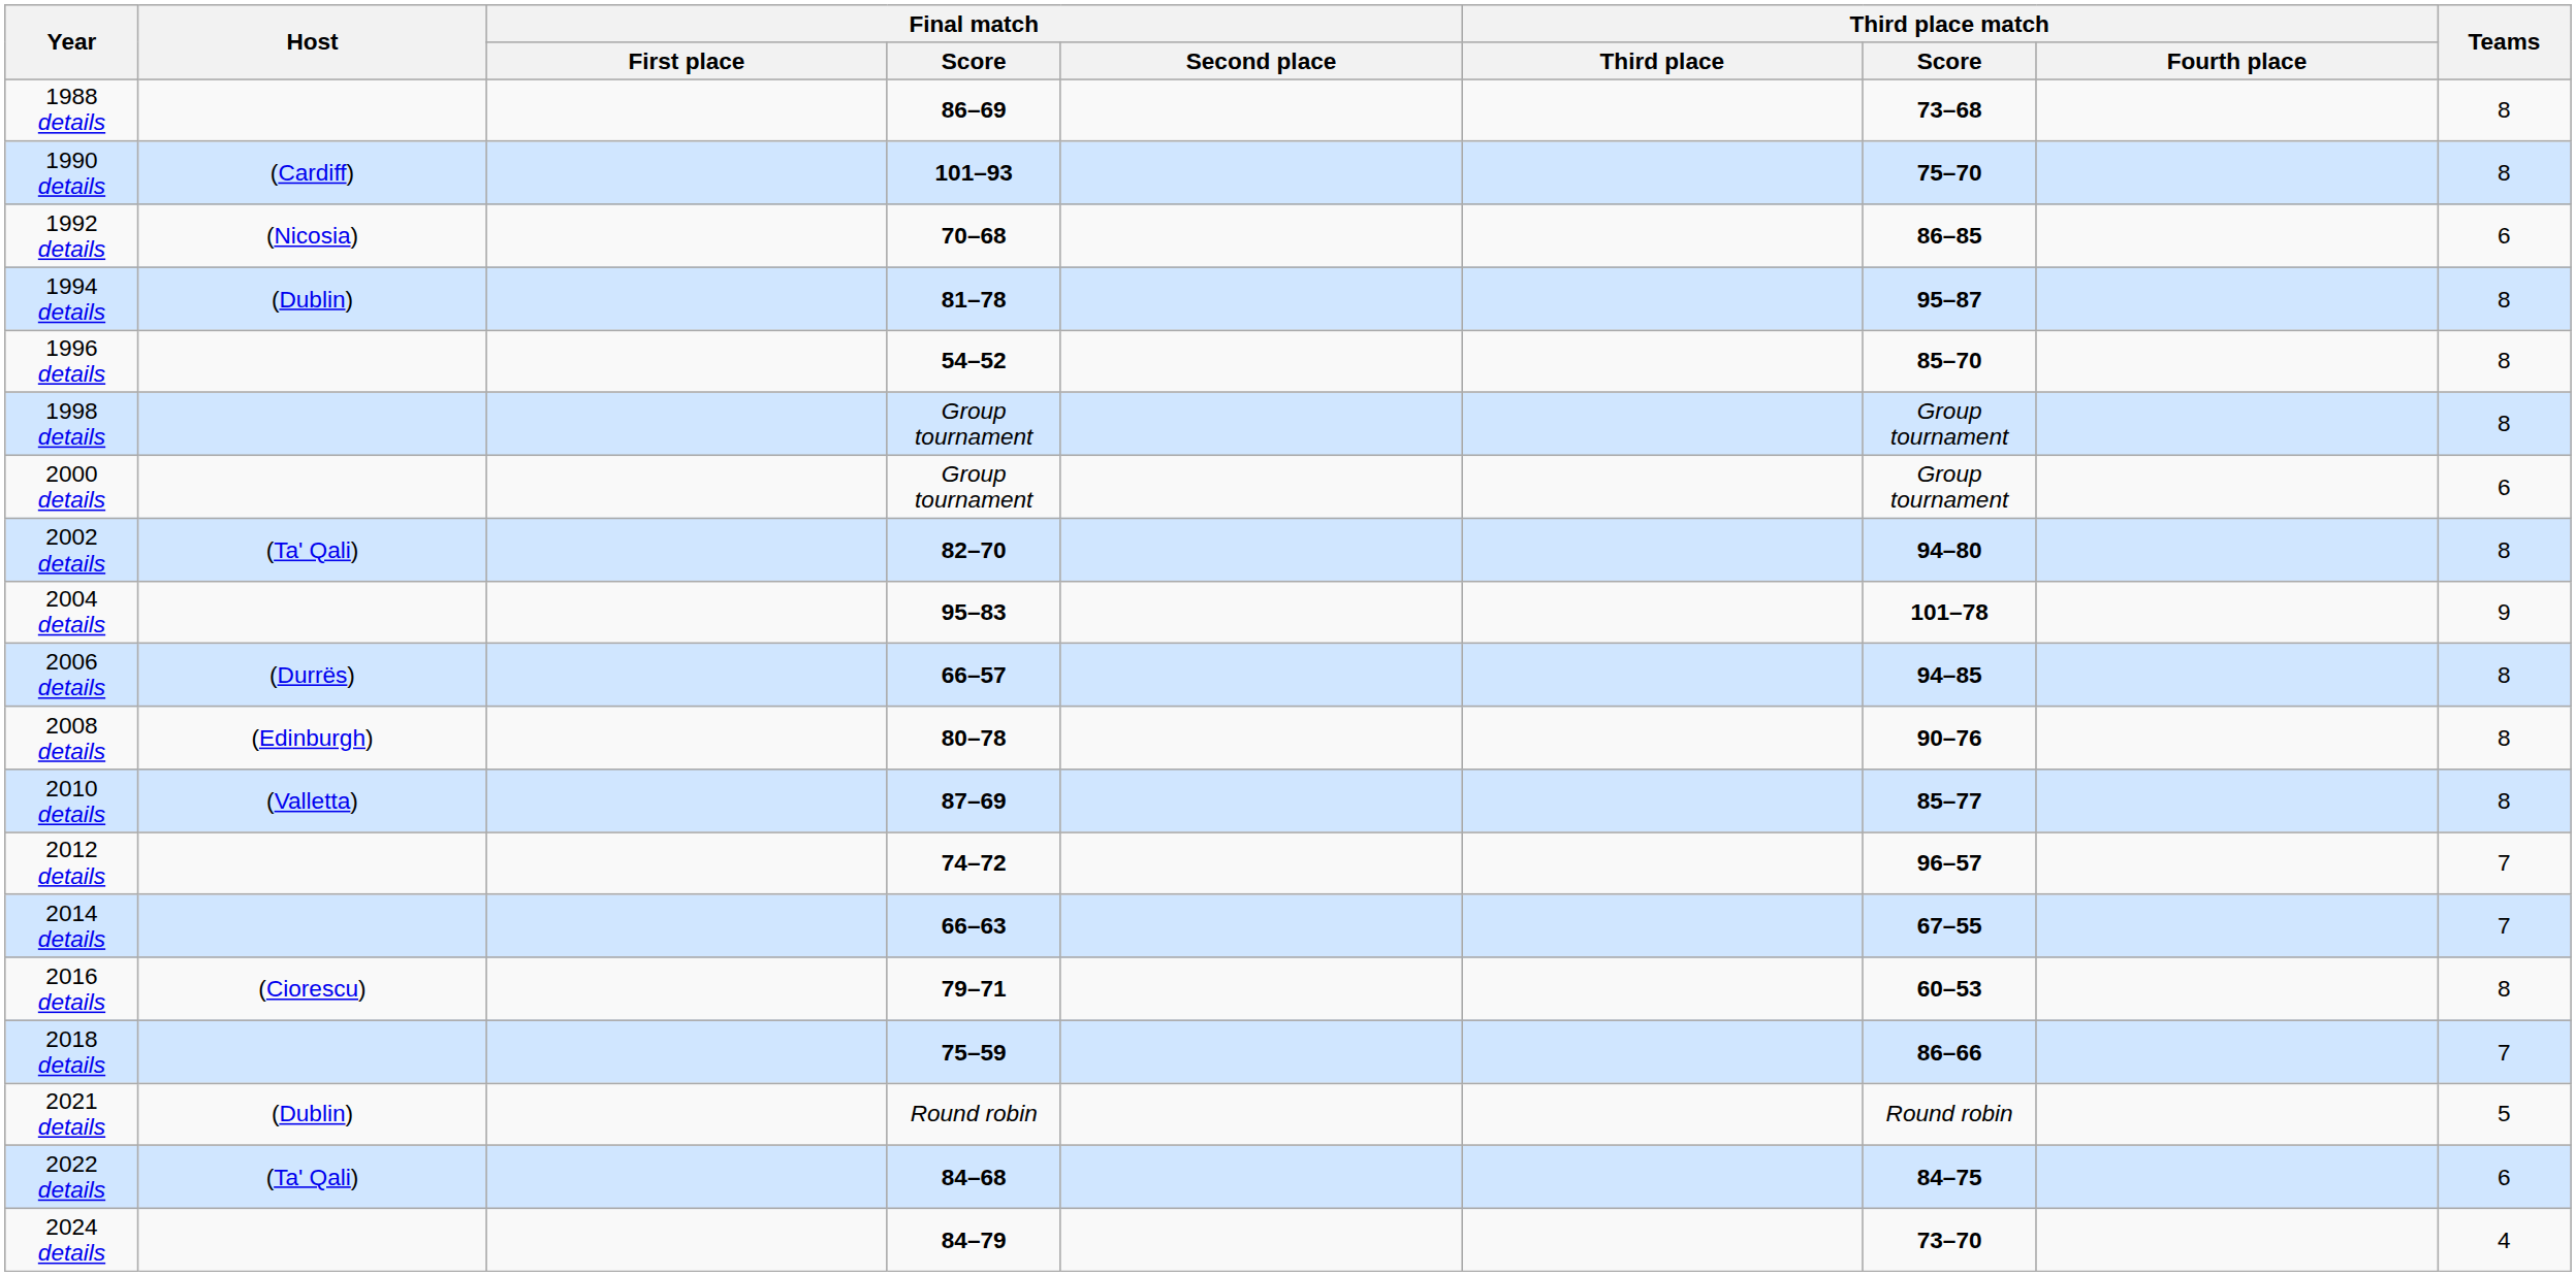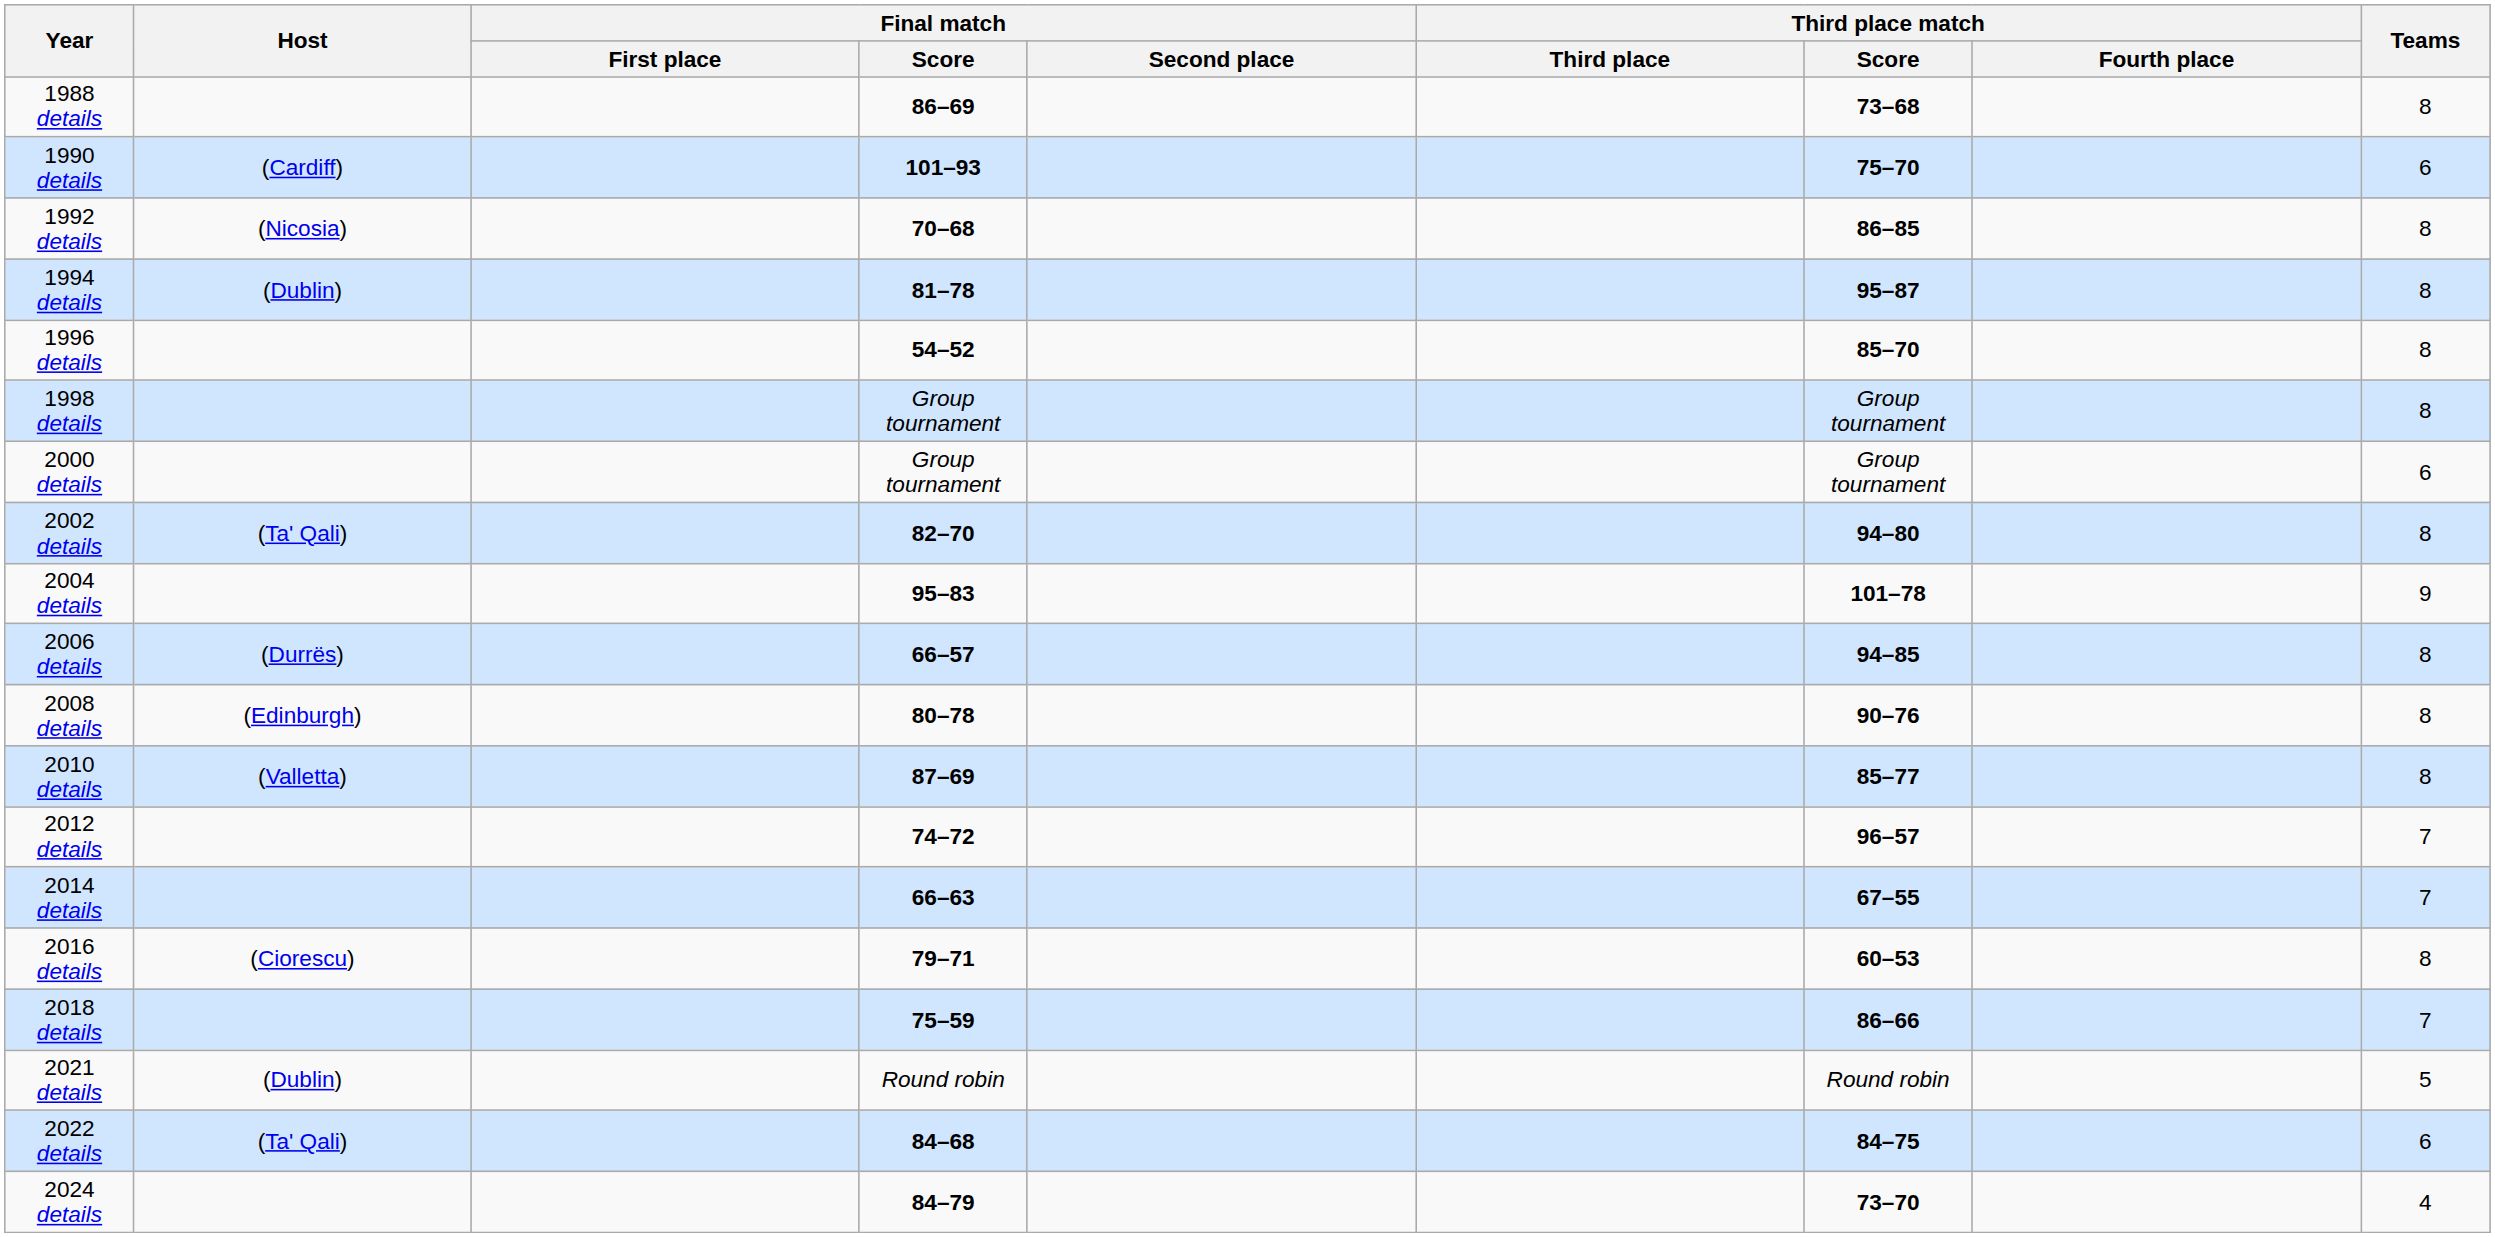1990 details | Teams: 8 -> 6
1992 details | Teams: 6 -> 8
